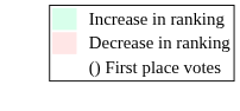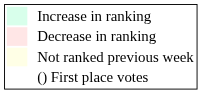+ row: Not ranked previous week
